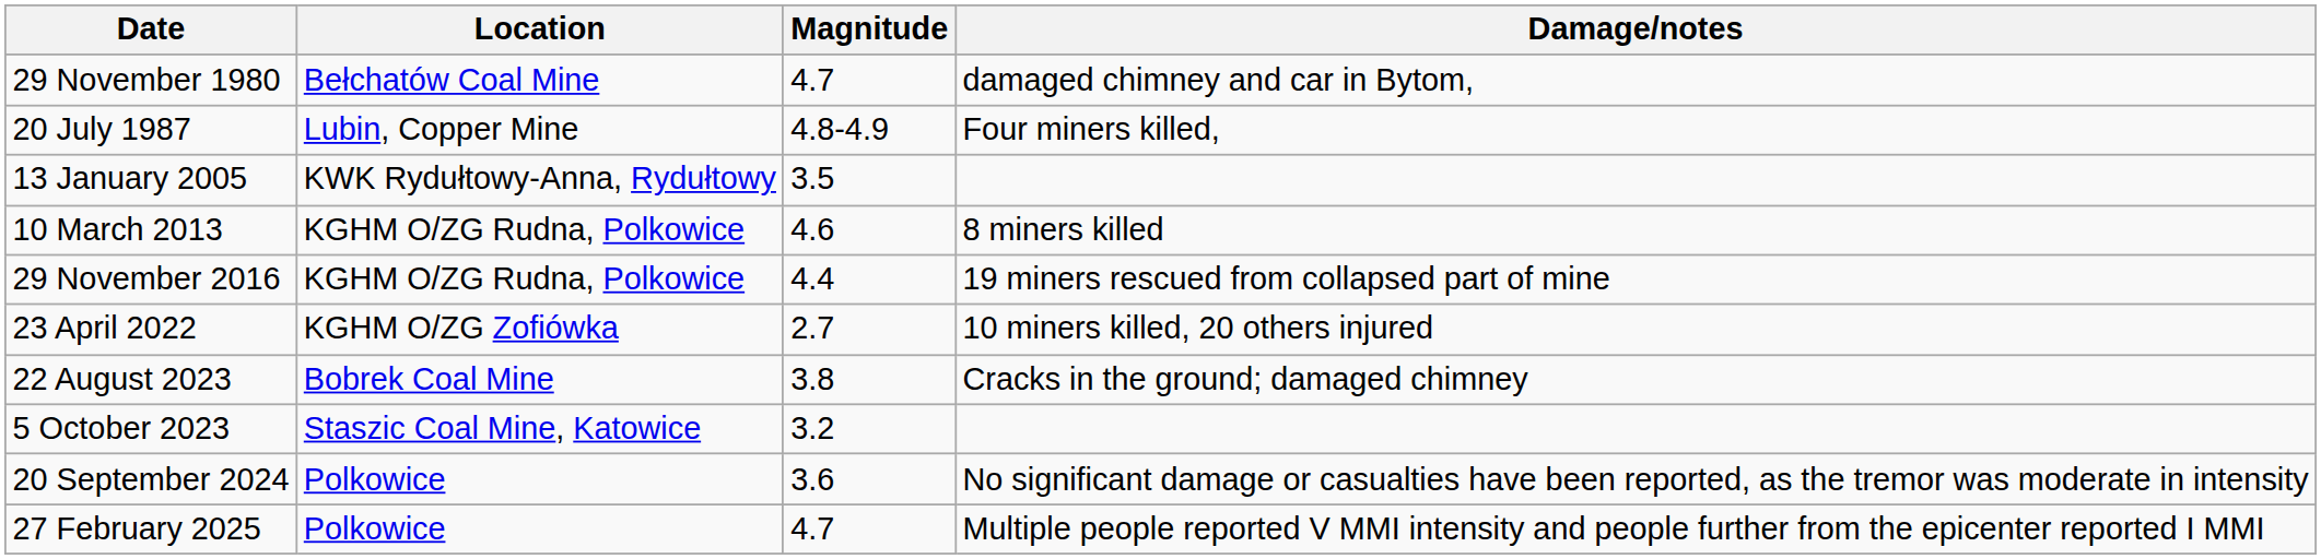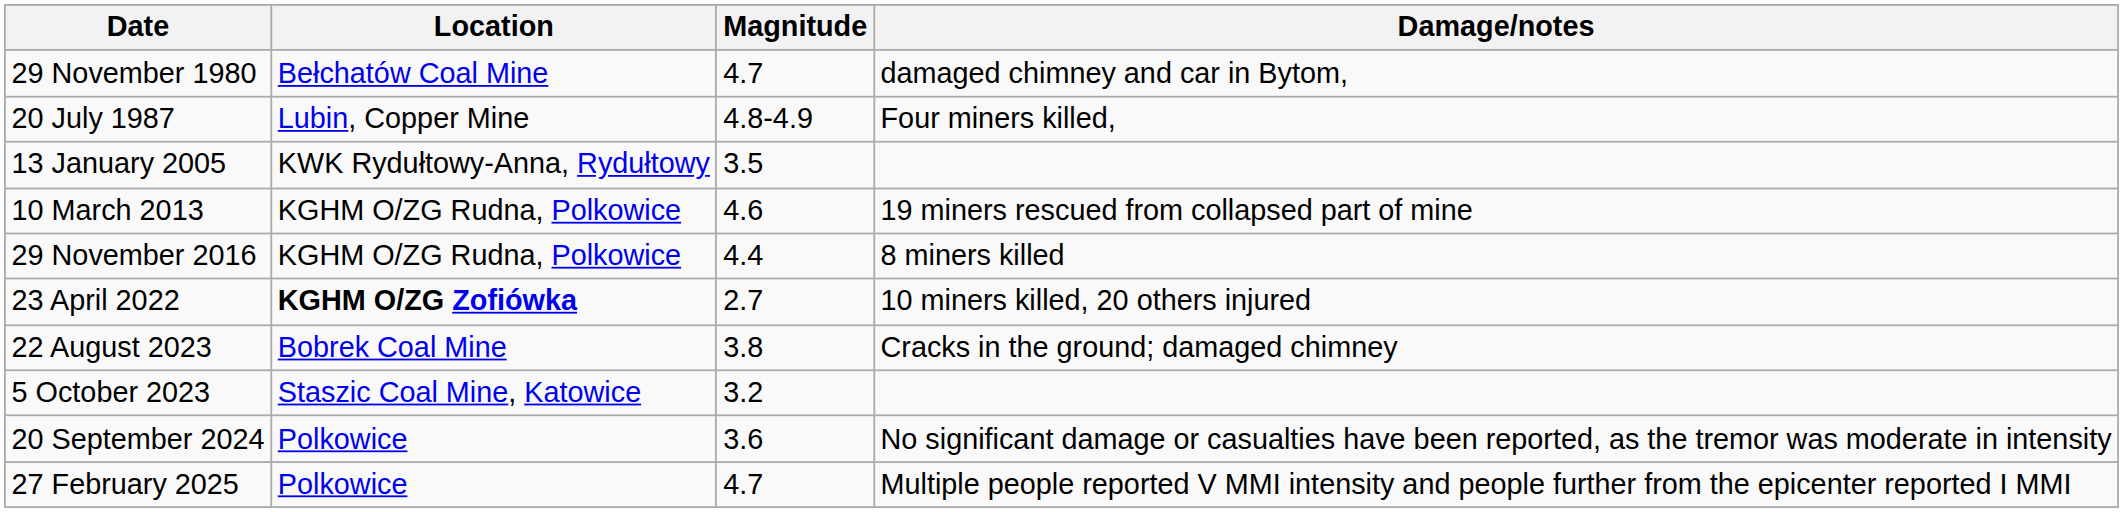10 March 2013 | Damage/notes: 8 miners killed -> 19 miners rescued from collapsed part of mine
29 November 2016 | Damage/notes: 19 miners rescued from collapsed part of mine -> 8 miners killed
23 April 2022 | Location: normal -> bold
